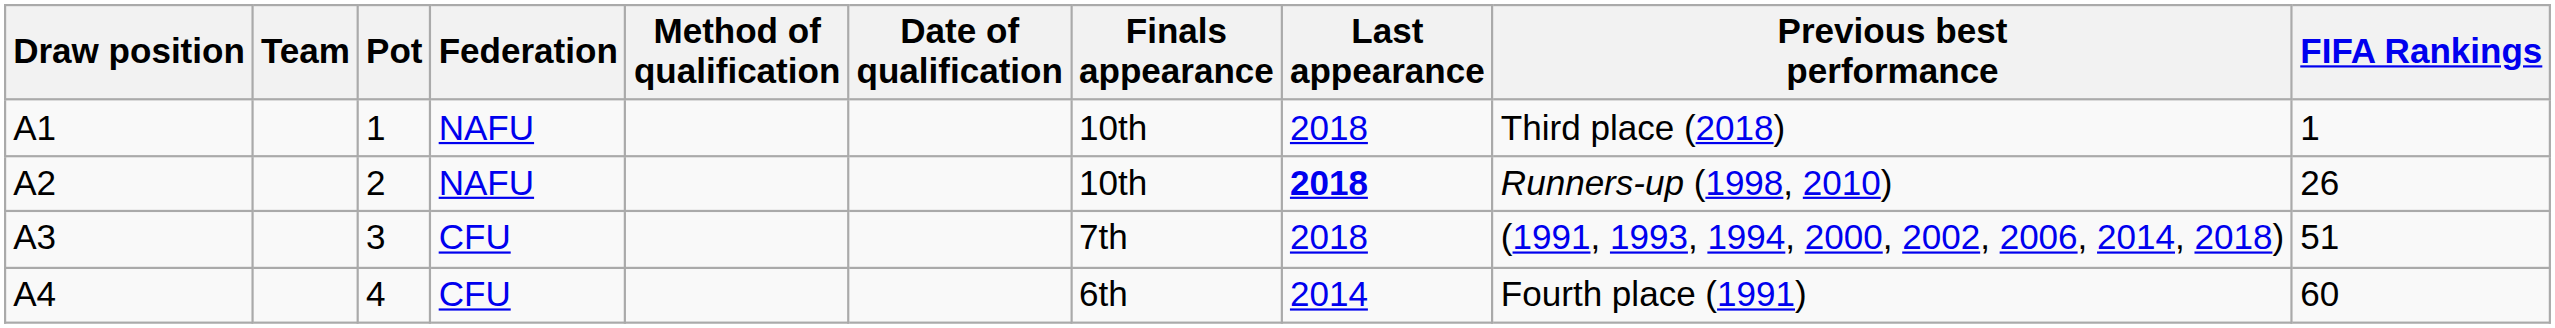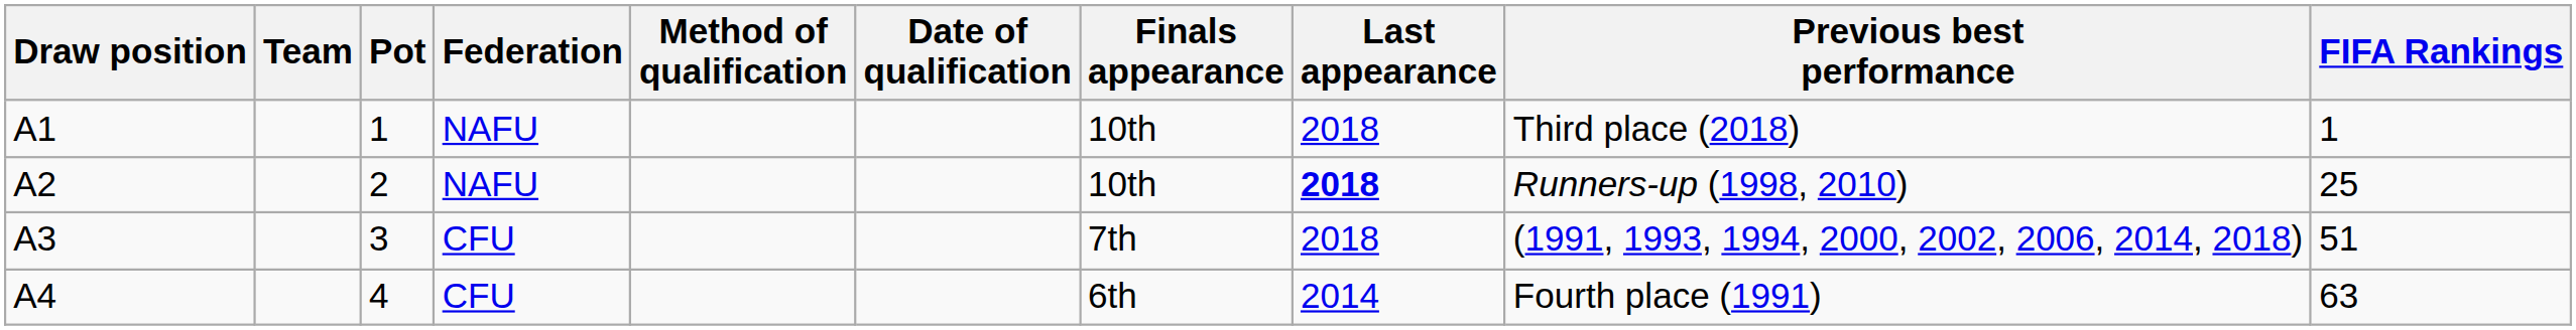A2 | FIFA Rankings: 26 -> 25
A4 | FIFA Rankings: 60 -> 63
